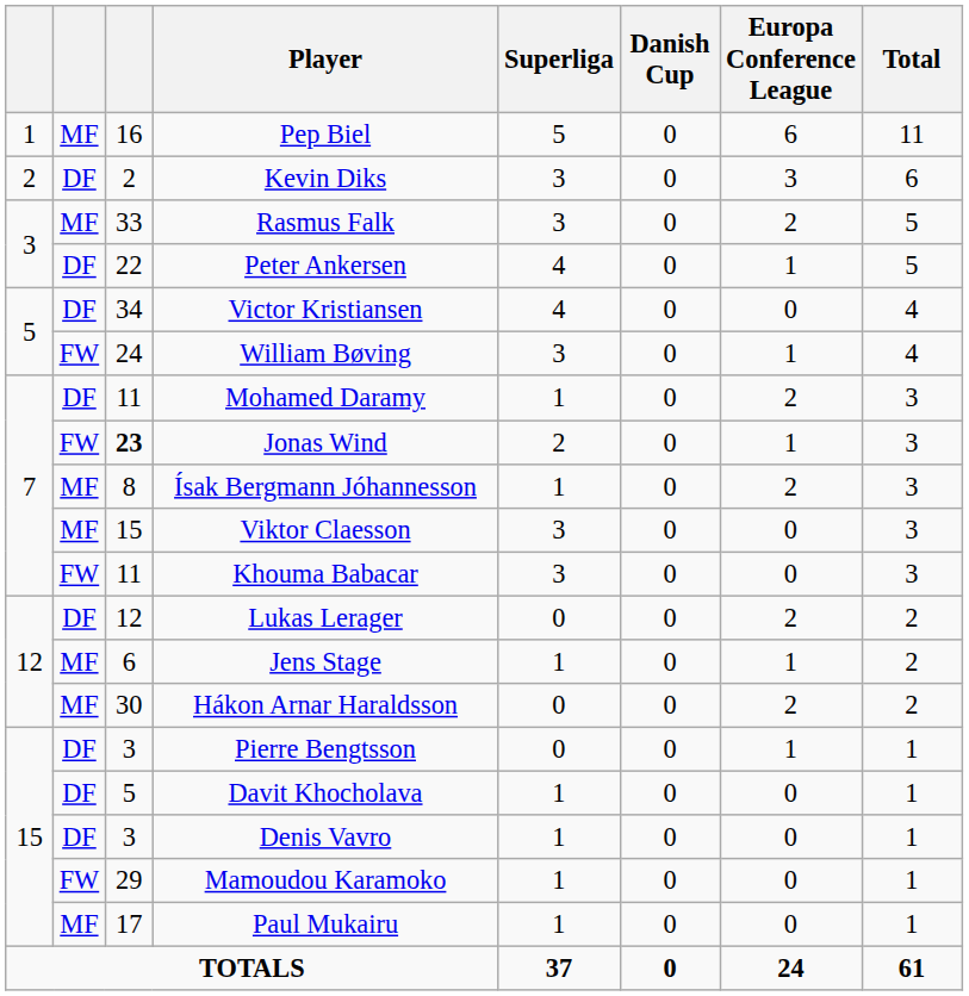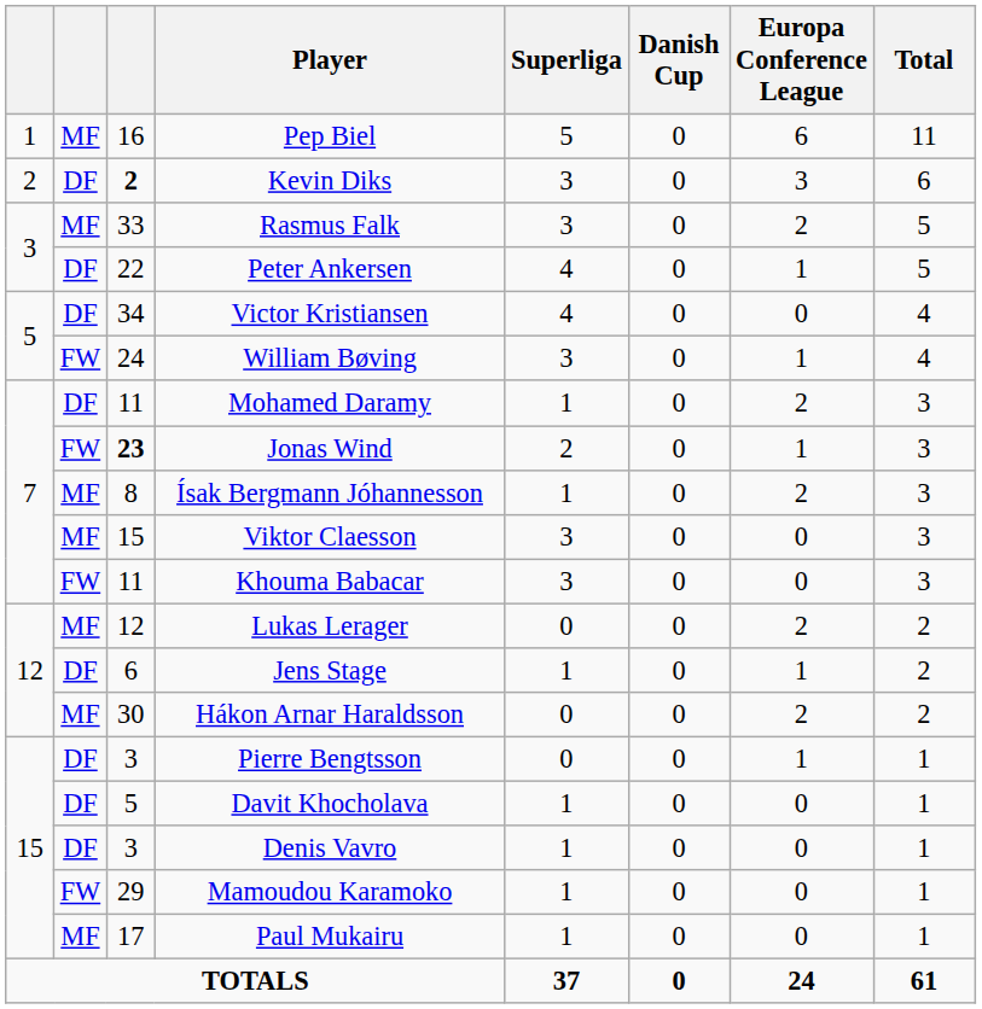Kevin Diks | column 3: normal -> bold
Lukas Lerager | column 2: DF -> MF
Jens Stage | column 2: MF -> DF
